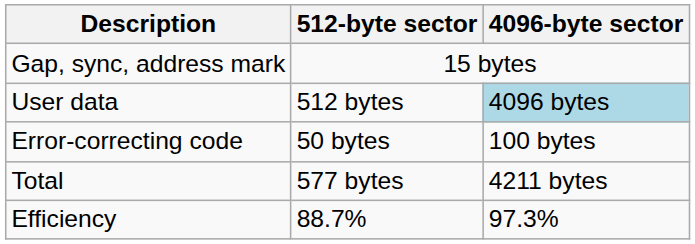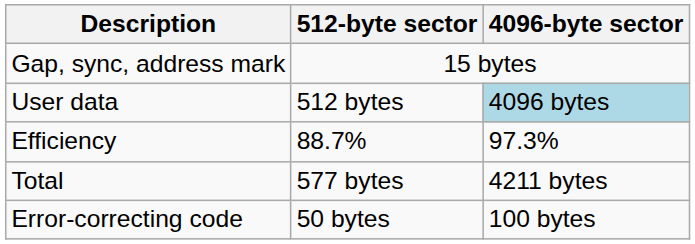rows swapped: Error-correcting code <-> Efficiency
